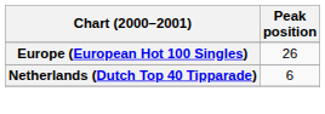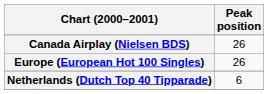+ row: Canada Airplay (Nielsen BDS) | 26
